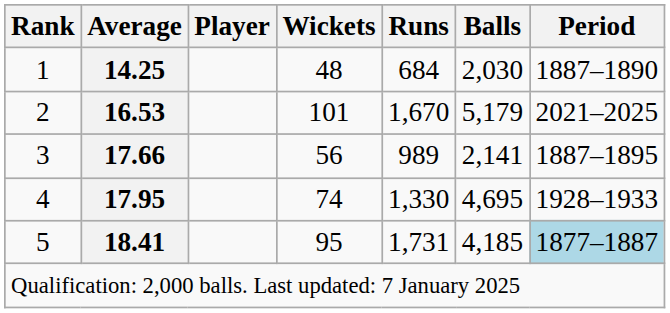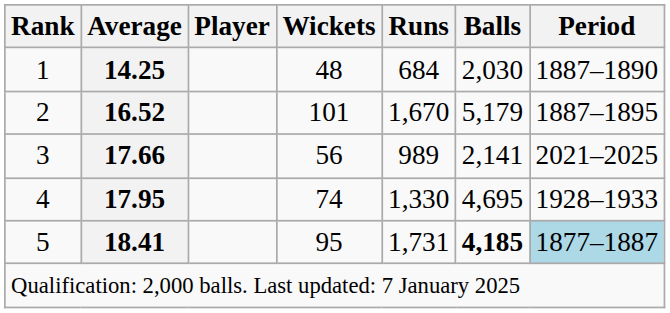2 | Average: 16.53 -> 16.52
2 | Period: 2021–2025 -> 1887–1895
3 | Period: 1887–1895 -> 2021–2025
5 | Balls: normal -> bold
